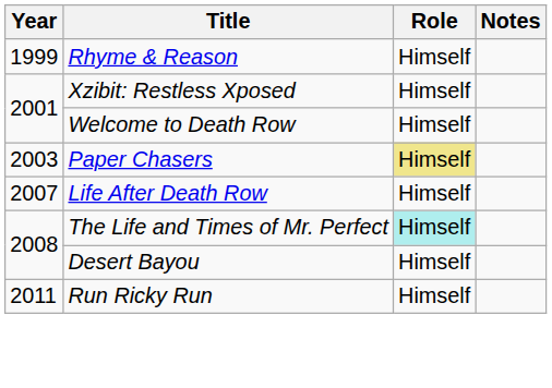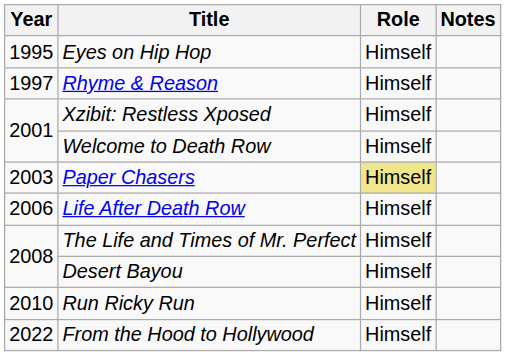+ row: 1995 | Eyes on Hip Hop | Himself
Rhyme & Reason | Year: 1999 -> 1997
Life After Death Row | Year: 2007 -> 2006
The Life and Times of Mr. Perfect | Role: paleturquoise background -> no background
Run Ricky Run | Year: 2011 -> 2010
+ row: 2022 | From the Hood to Hollywood | Himself
